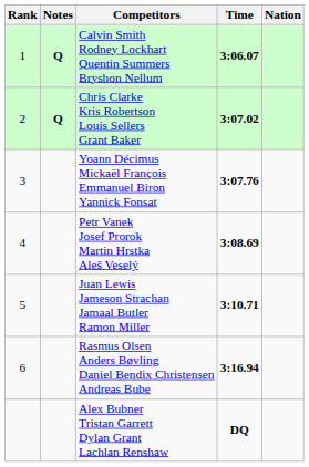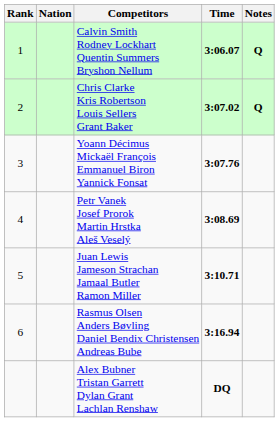columns swapped: Nation <-> Notes
